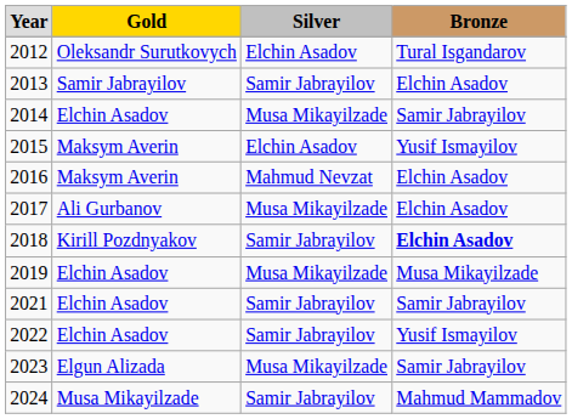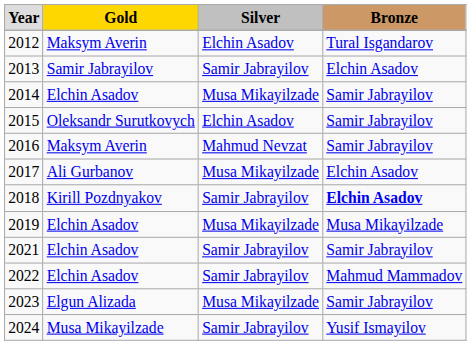2012 | column 2: Oleksandr Surutkovych -> Maksym Averin
2015 | column 2: Maksym Averin -> Oleksandr Surutkovych
2015 | column 4: Yusif Ismayilov -> Samir Jabrayilov
2016 | column 4: Elchin Asadov -> Samir Jabrayilov
2022 | column 4: Yusif Ismayilov -> Mahmud Mammadov
2024 | column 4: Mahmud Mammadov -> Yusif Ismayilov
